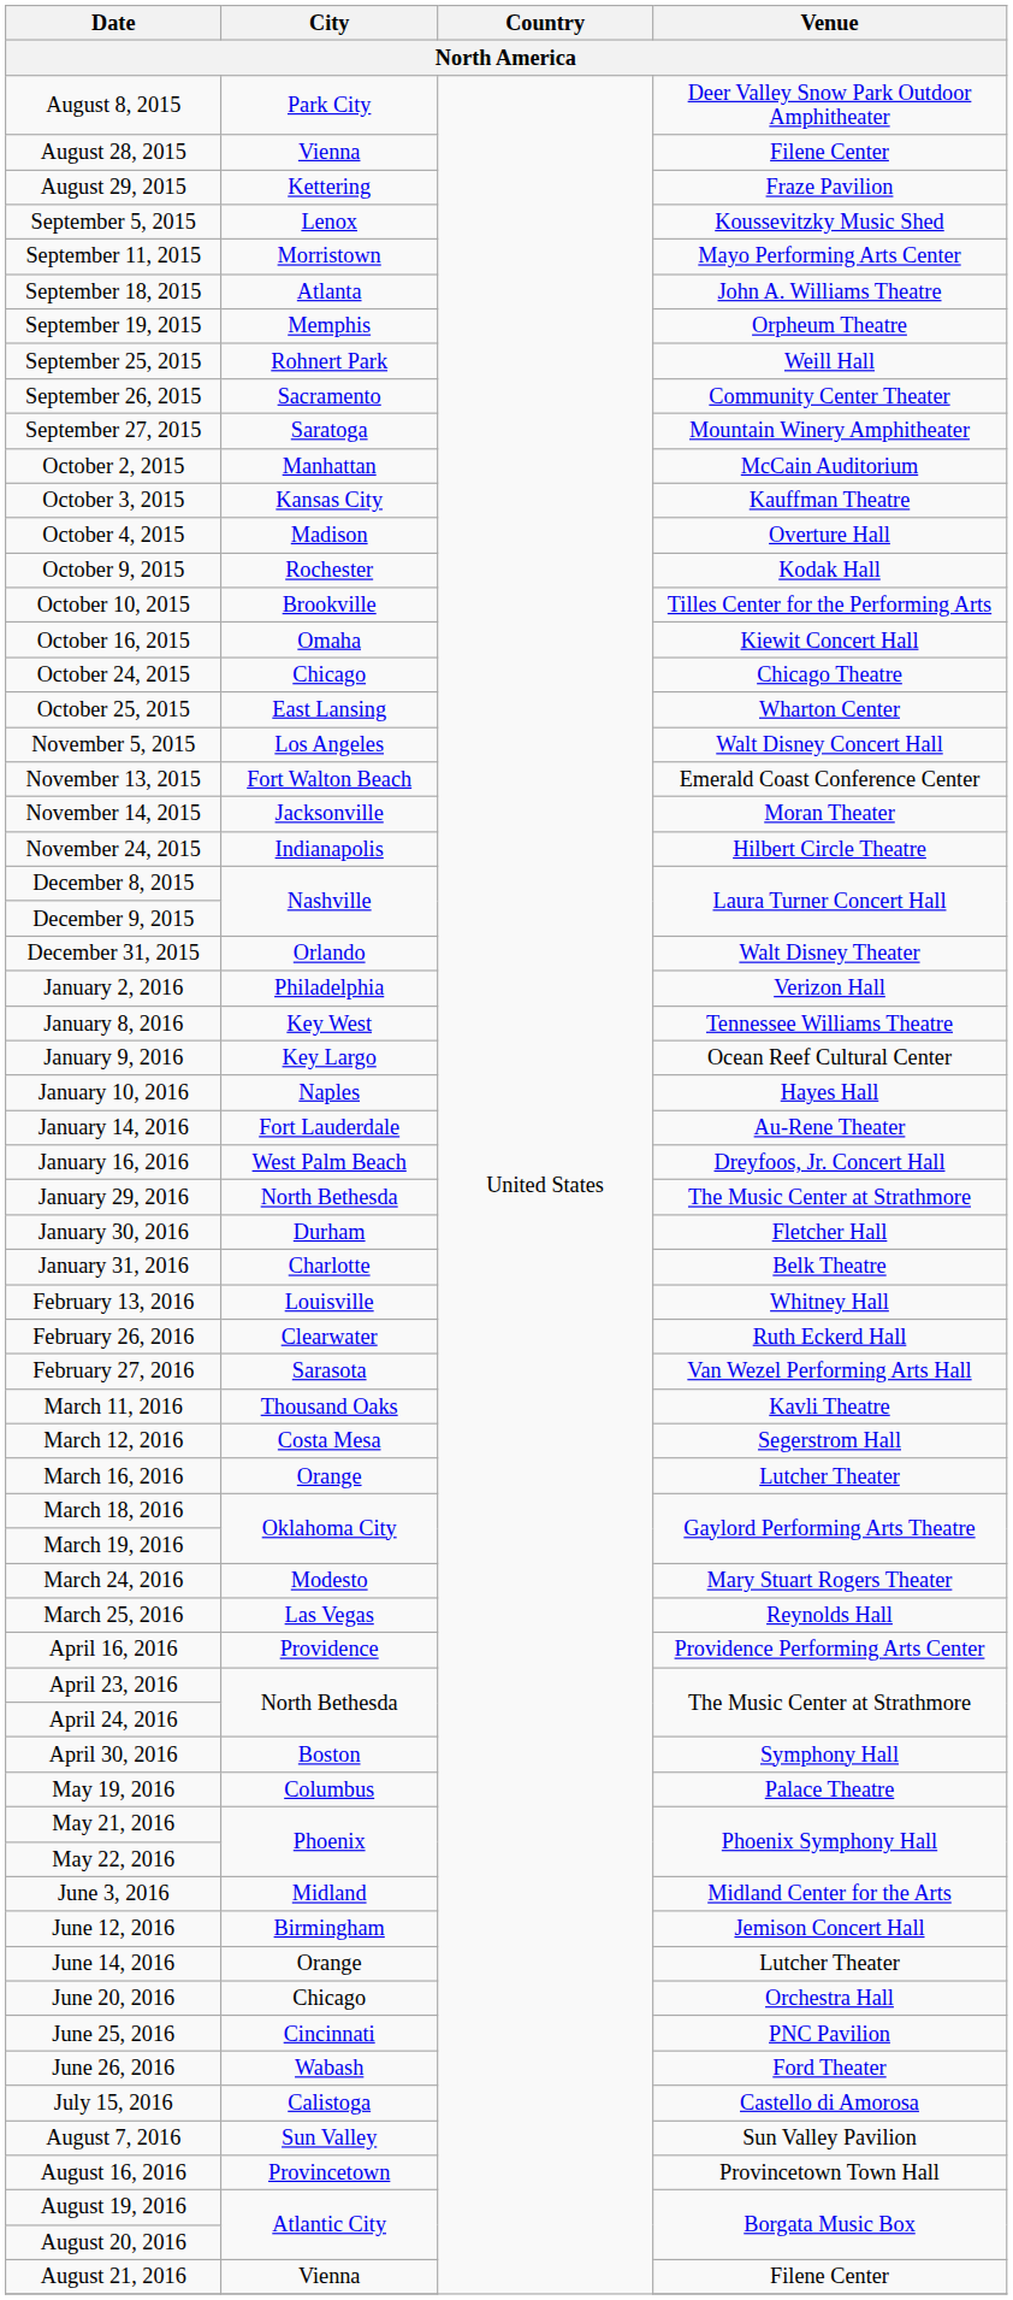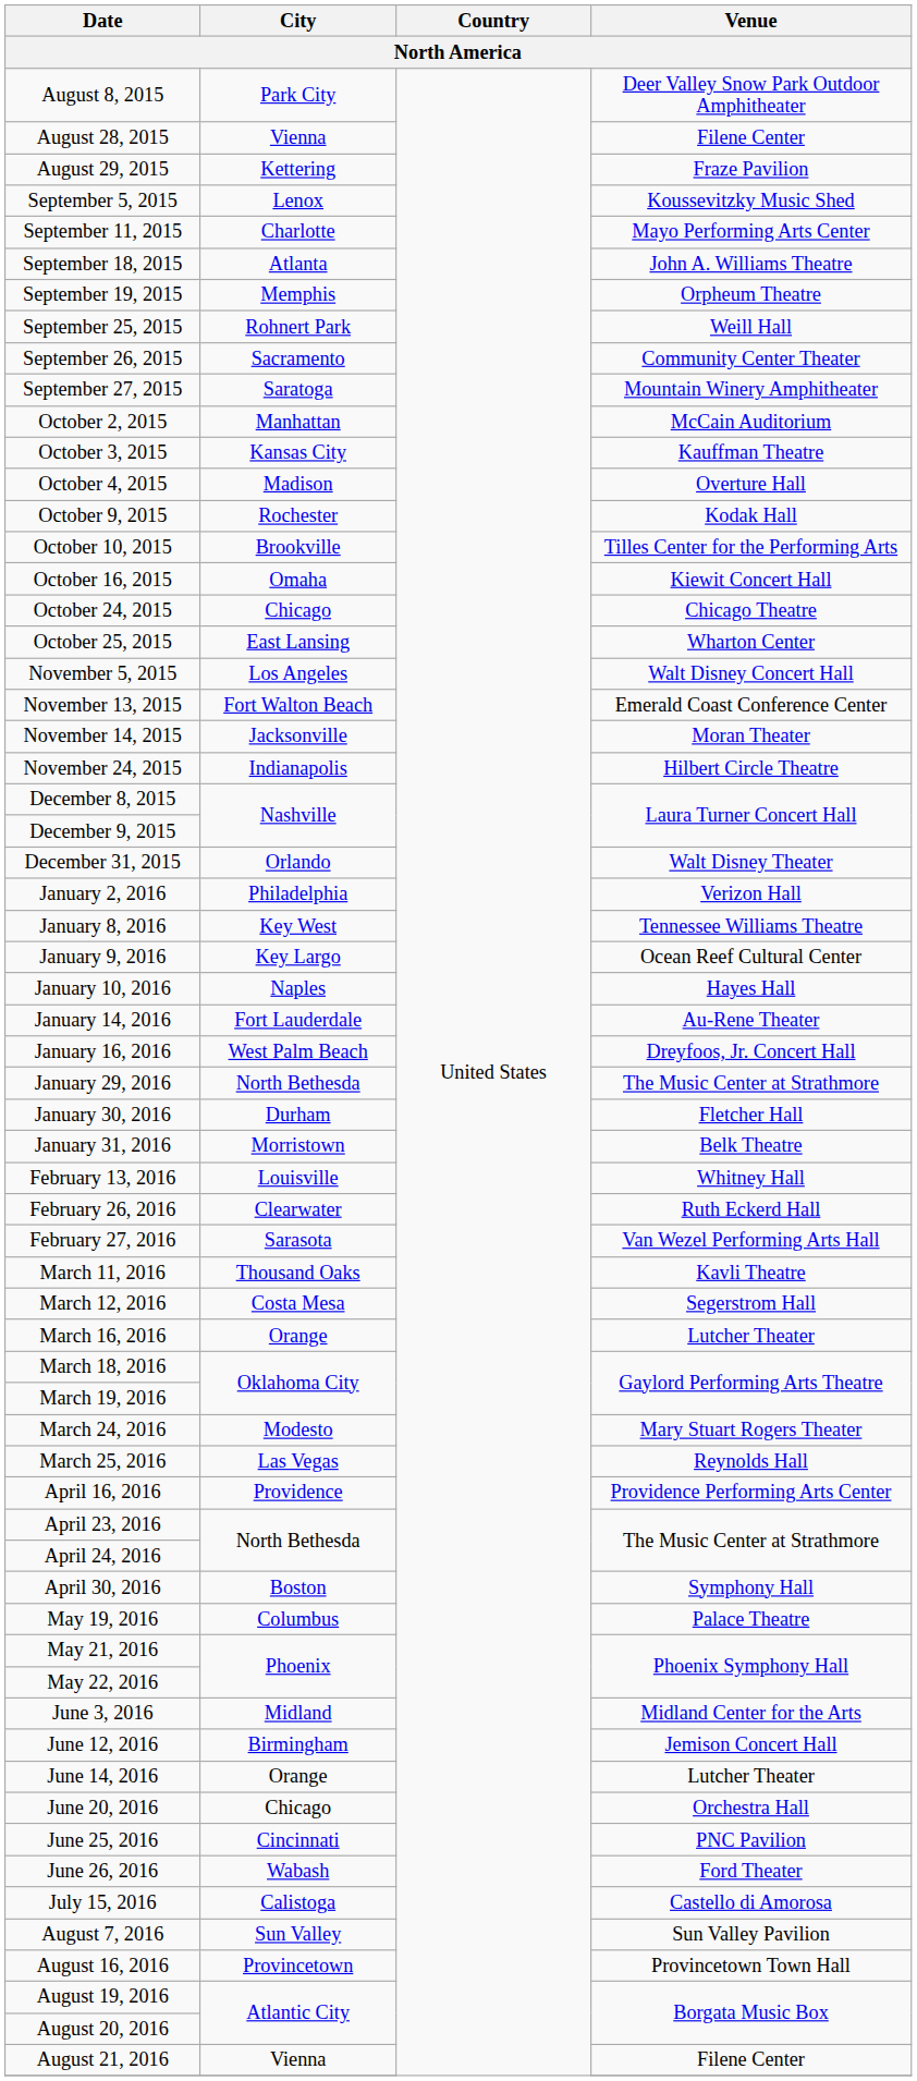September 11, 2015 | City: Morristown -> Charlotte
January 31, 2016 | City: Charlotte -> Morristown
